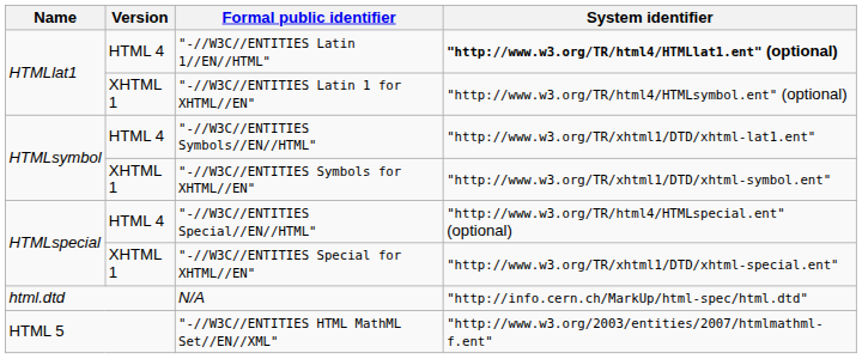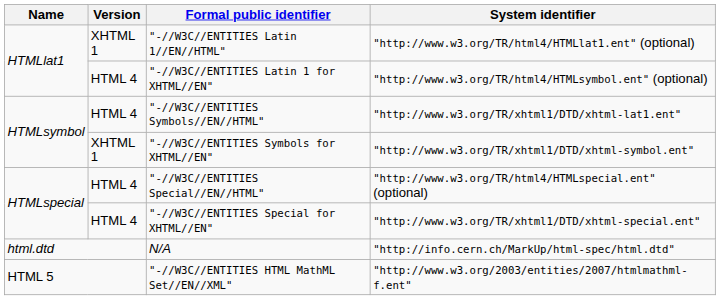"-//W3C//ENTITIES Latin 1//EN//HTML" | Version: HTML 4 -> XHTML 1
"-//W3C//ENTITIES Latin 1//EN//HTML" | System identifier: bold -> normal
"-//W3C//ENTITIES Latin 1 for XHTML//EN" | Version: XHTML 1 -> HTML 4
"-//W3C//ENTITIES Special for XHTML//EN" | Version: XHTML 1 -> HTML 4
